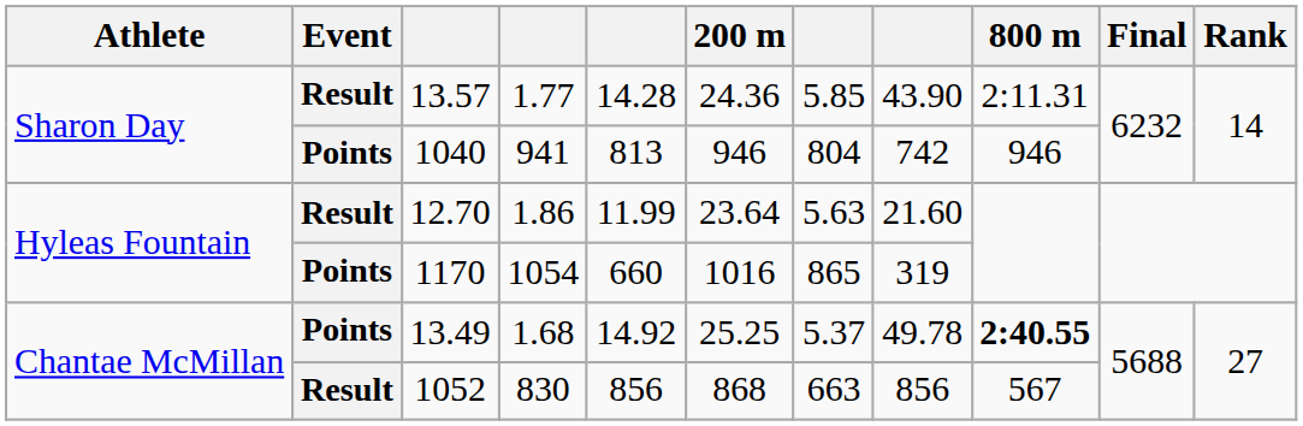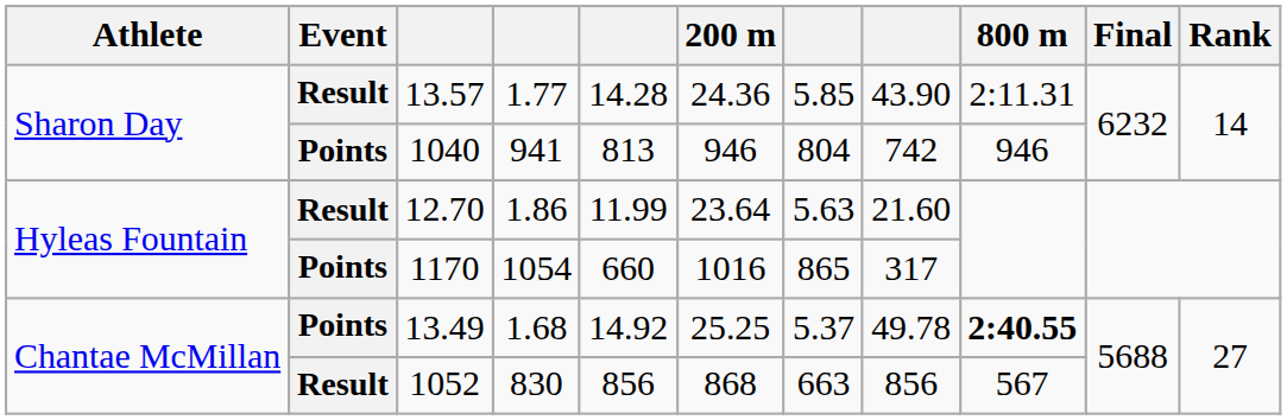1170 | column 8: 319 -> 317
